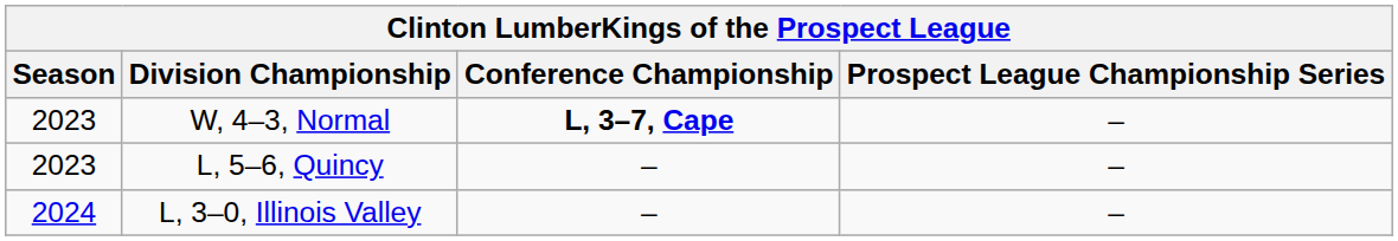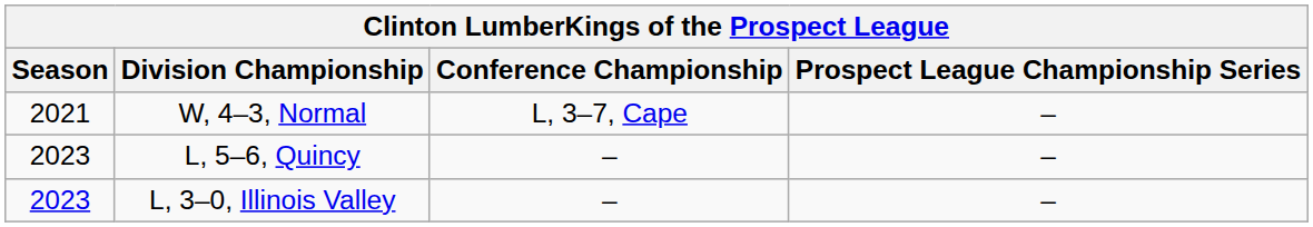W, 4–3, Normal | Season: 2023 -> 2021
W, 4–3, Normal | Conference Championship: bold -> normal
L, 3–0, Illinois Valley | Season: 2024 -> 2023
